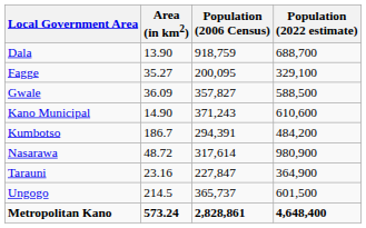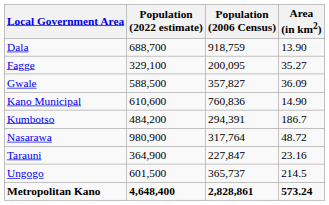columns swapped: Area (in km2) <-> Population (2022 estimate)
Kano Municipal | Population (2006 Census): 371,243 -> 760,836
Nasarawa | Population (2006 Census): 317,614 -> 317,764
